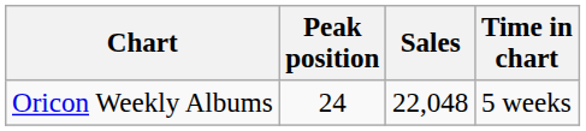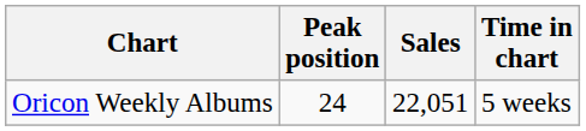Oricon Weekly Albums | Sales: 22,048 -> 22,051
